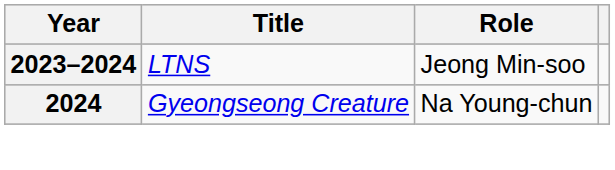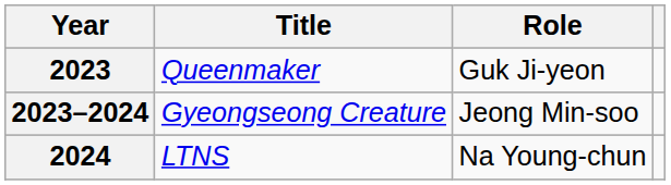+ row: 2023 | Queenmaker | Guk Ji-yeon
2023–2024 | Title: LTNS -> Gyeongseong Creature
2024 | Title: Gyeongseong Creature -> LTNS
